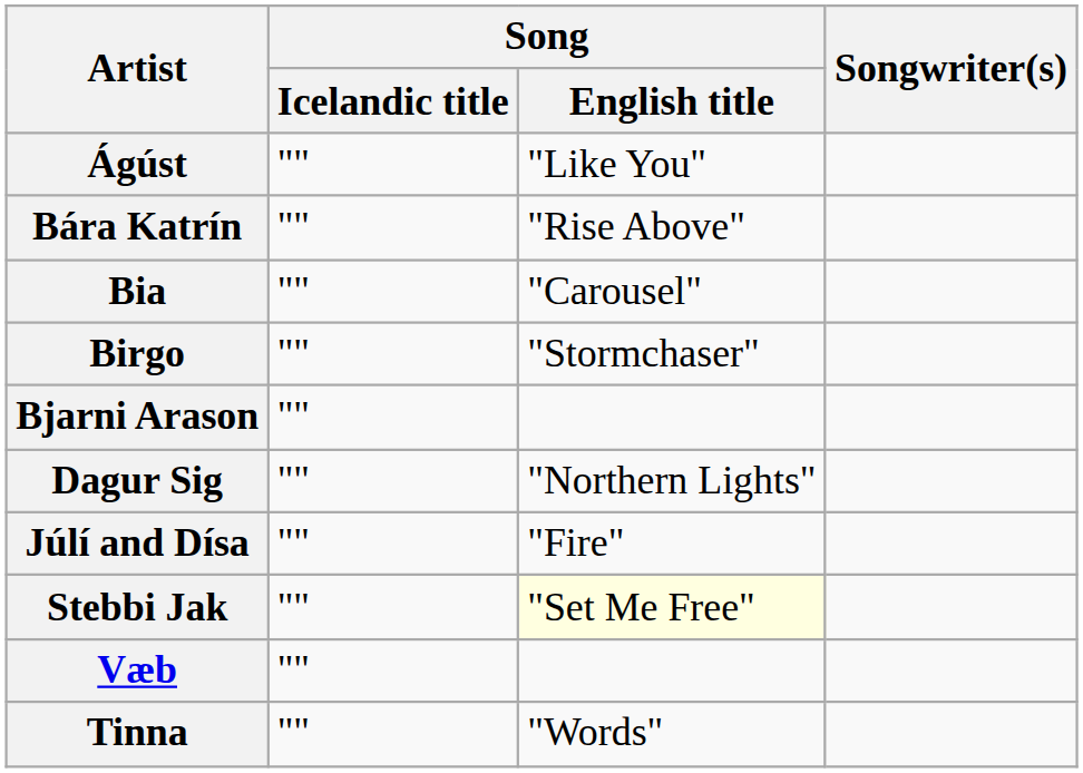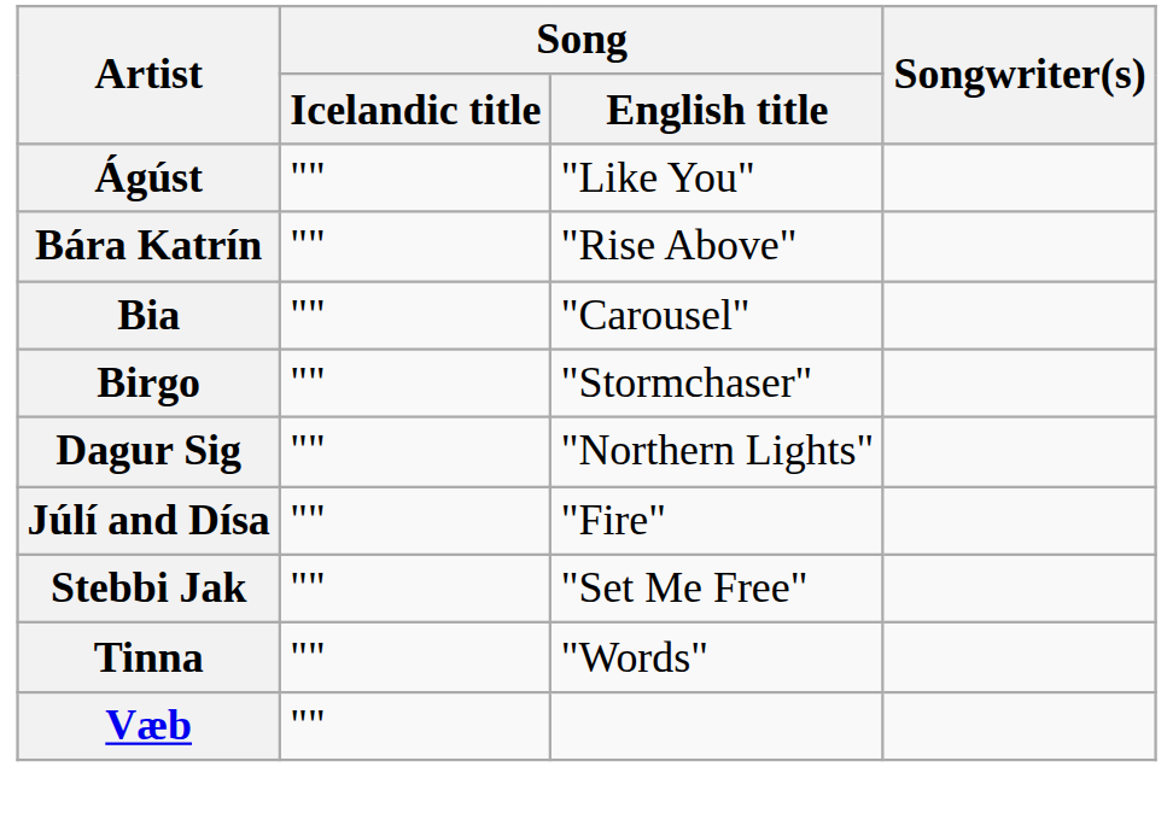- row: Bjarni Arason | ""
Stebbi Jak | Song / English title: lightyellow background -> no background
rows swapped: Tinna <-> Væb
